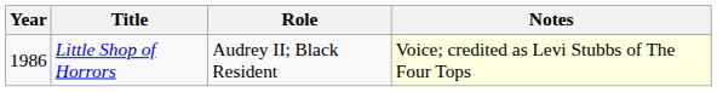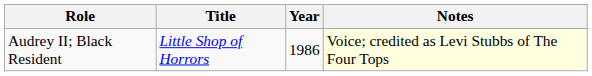columns swapped: Year <-> Role
